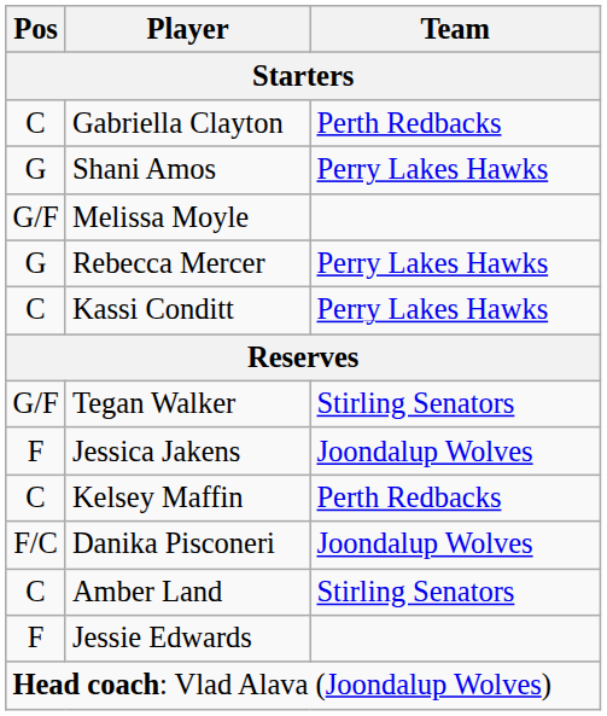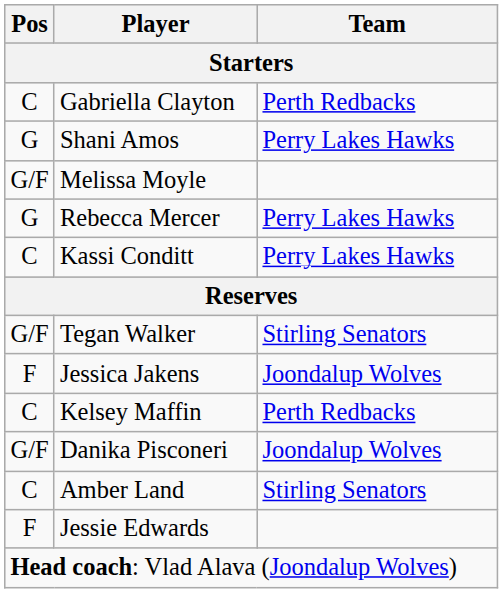Danika Pisconeri | Pos: F/C -> G/F
